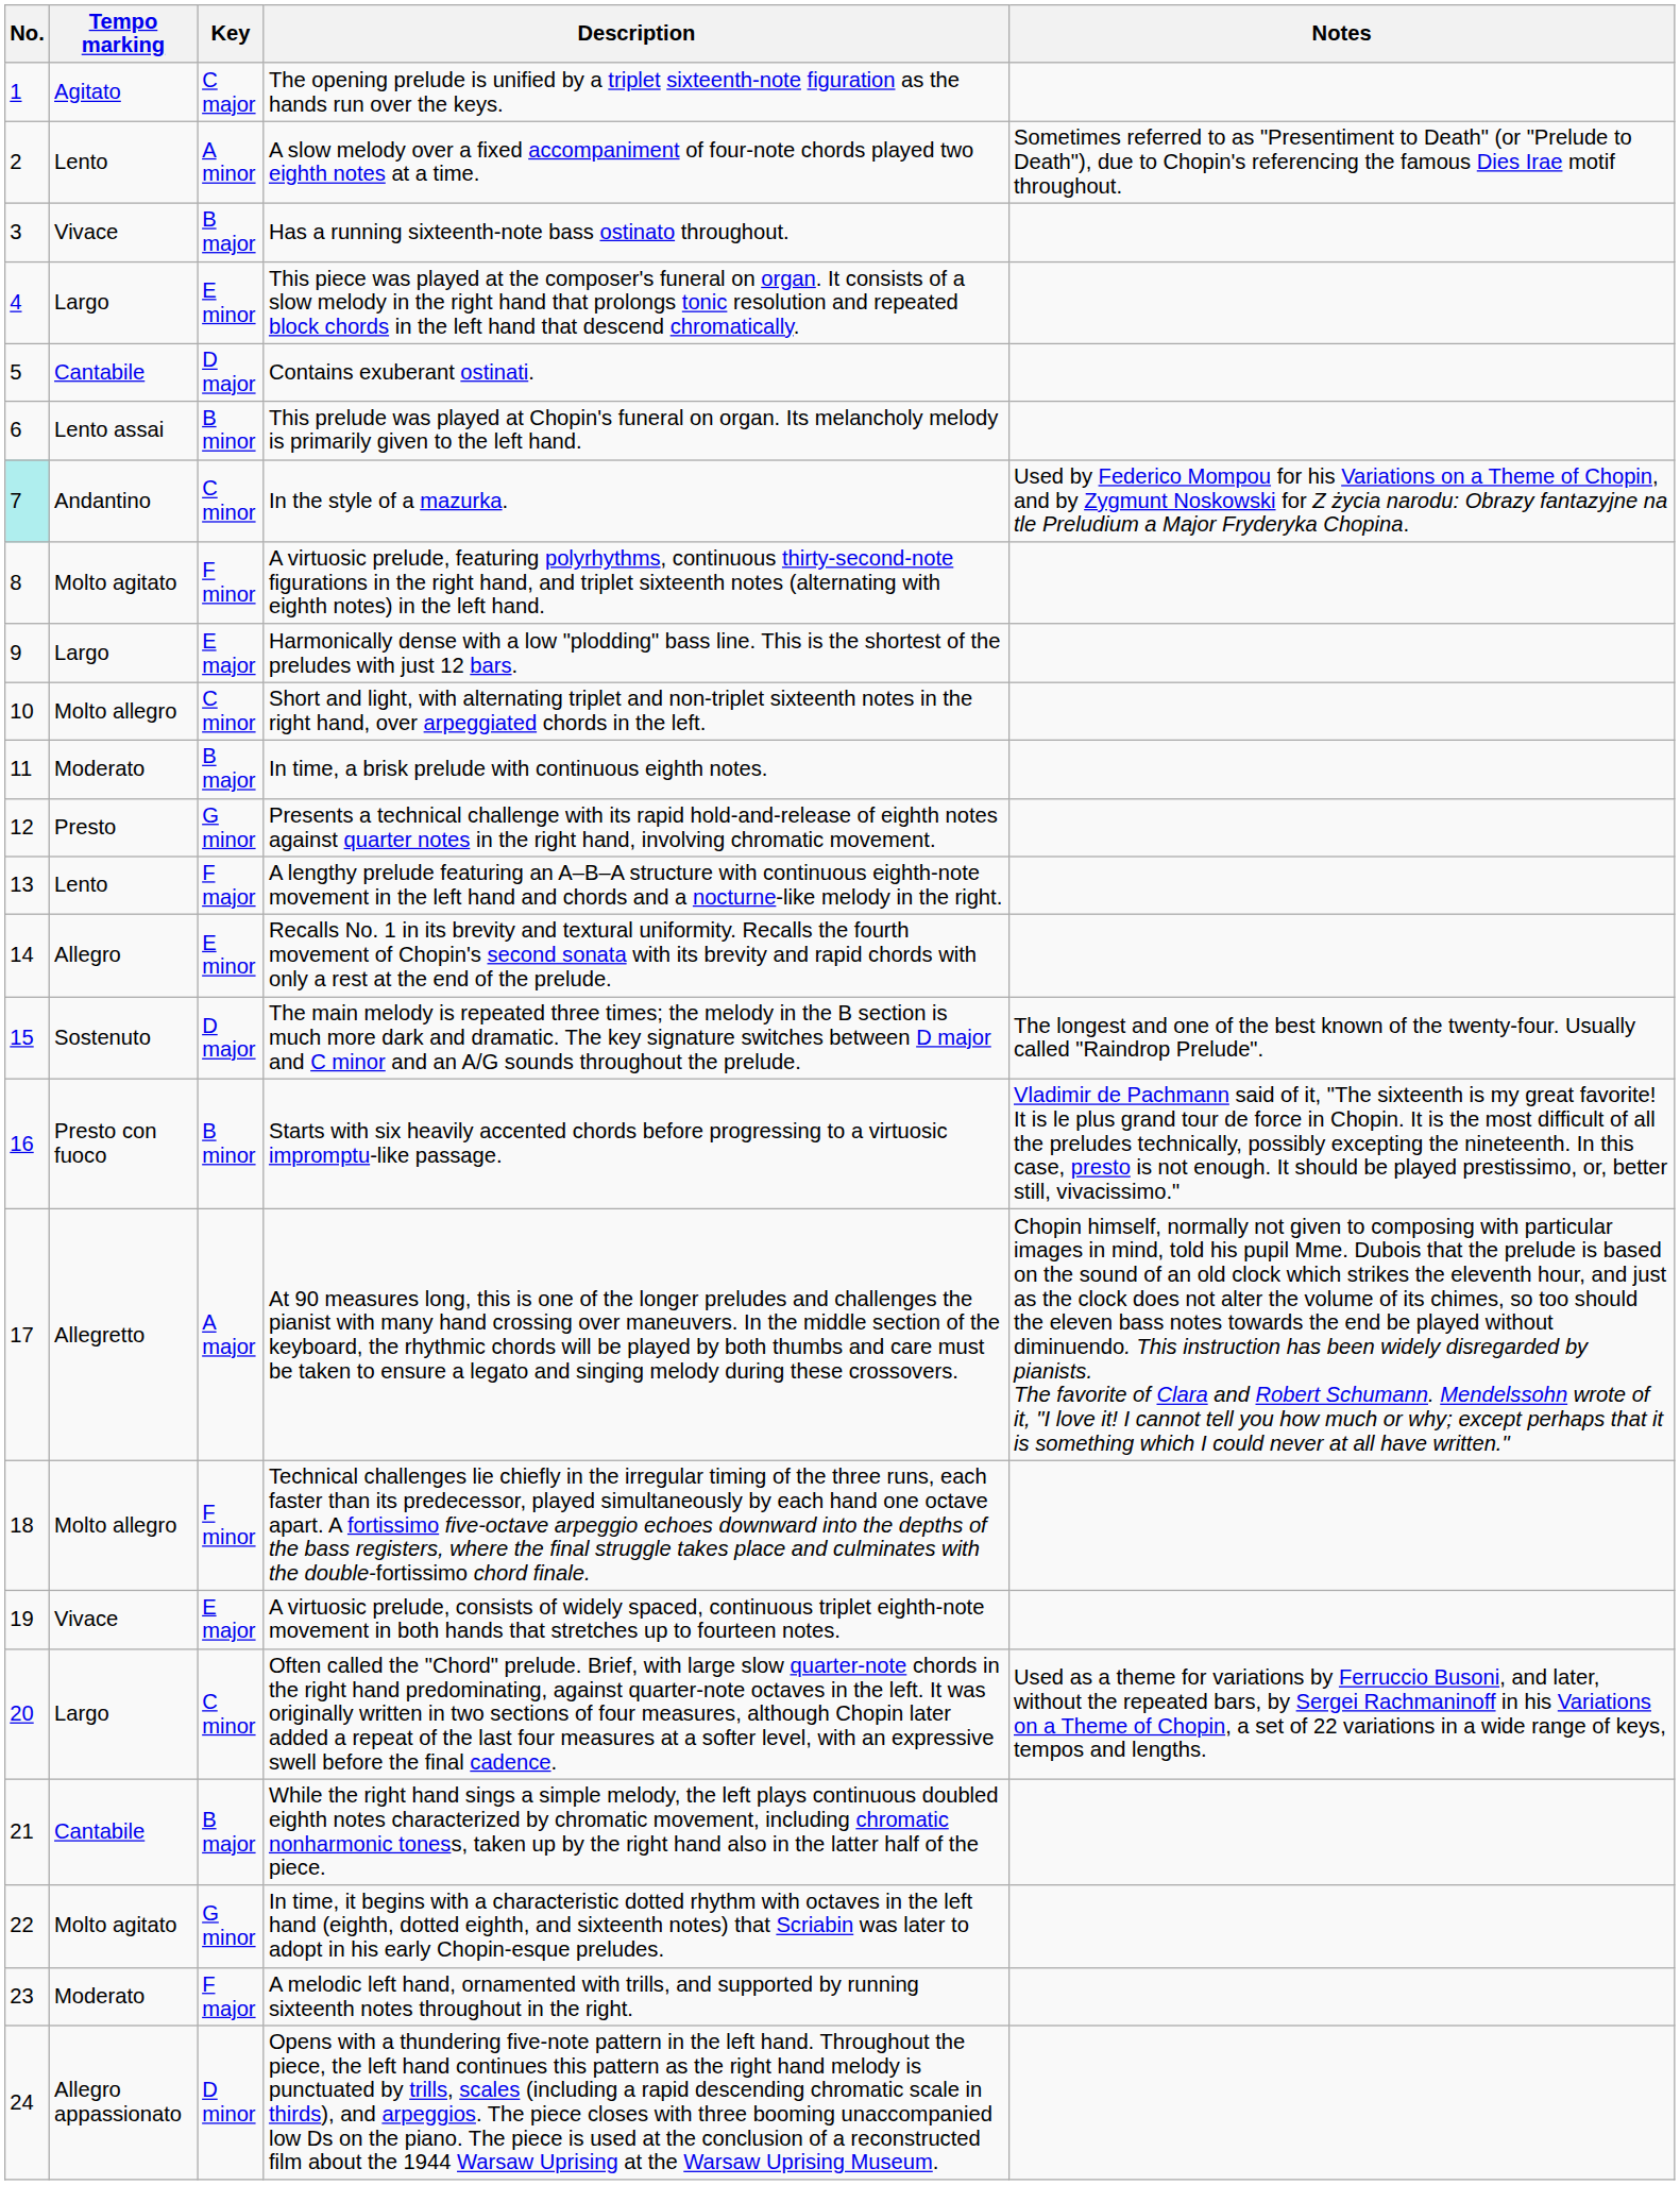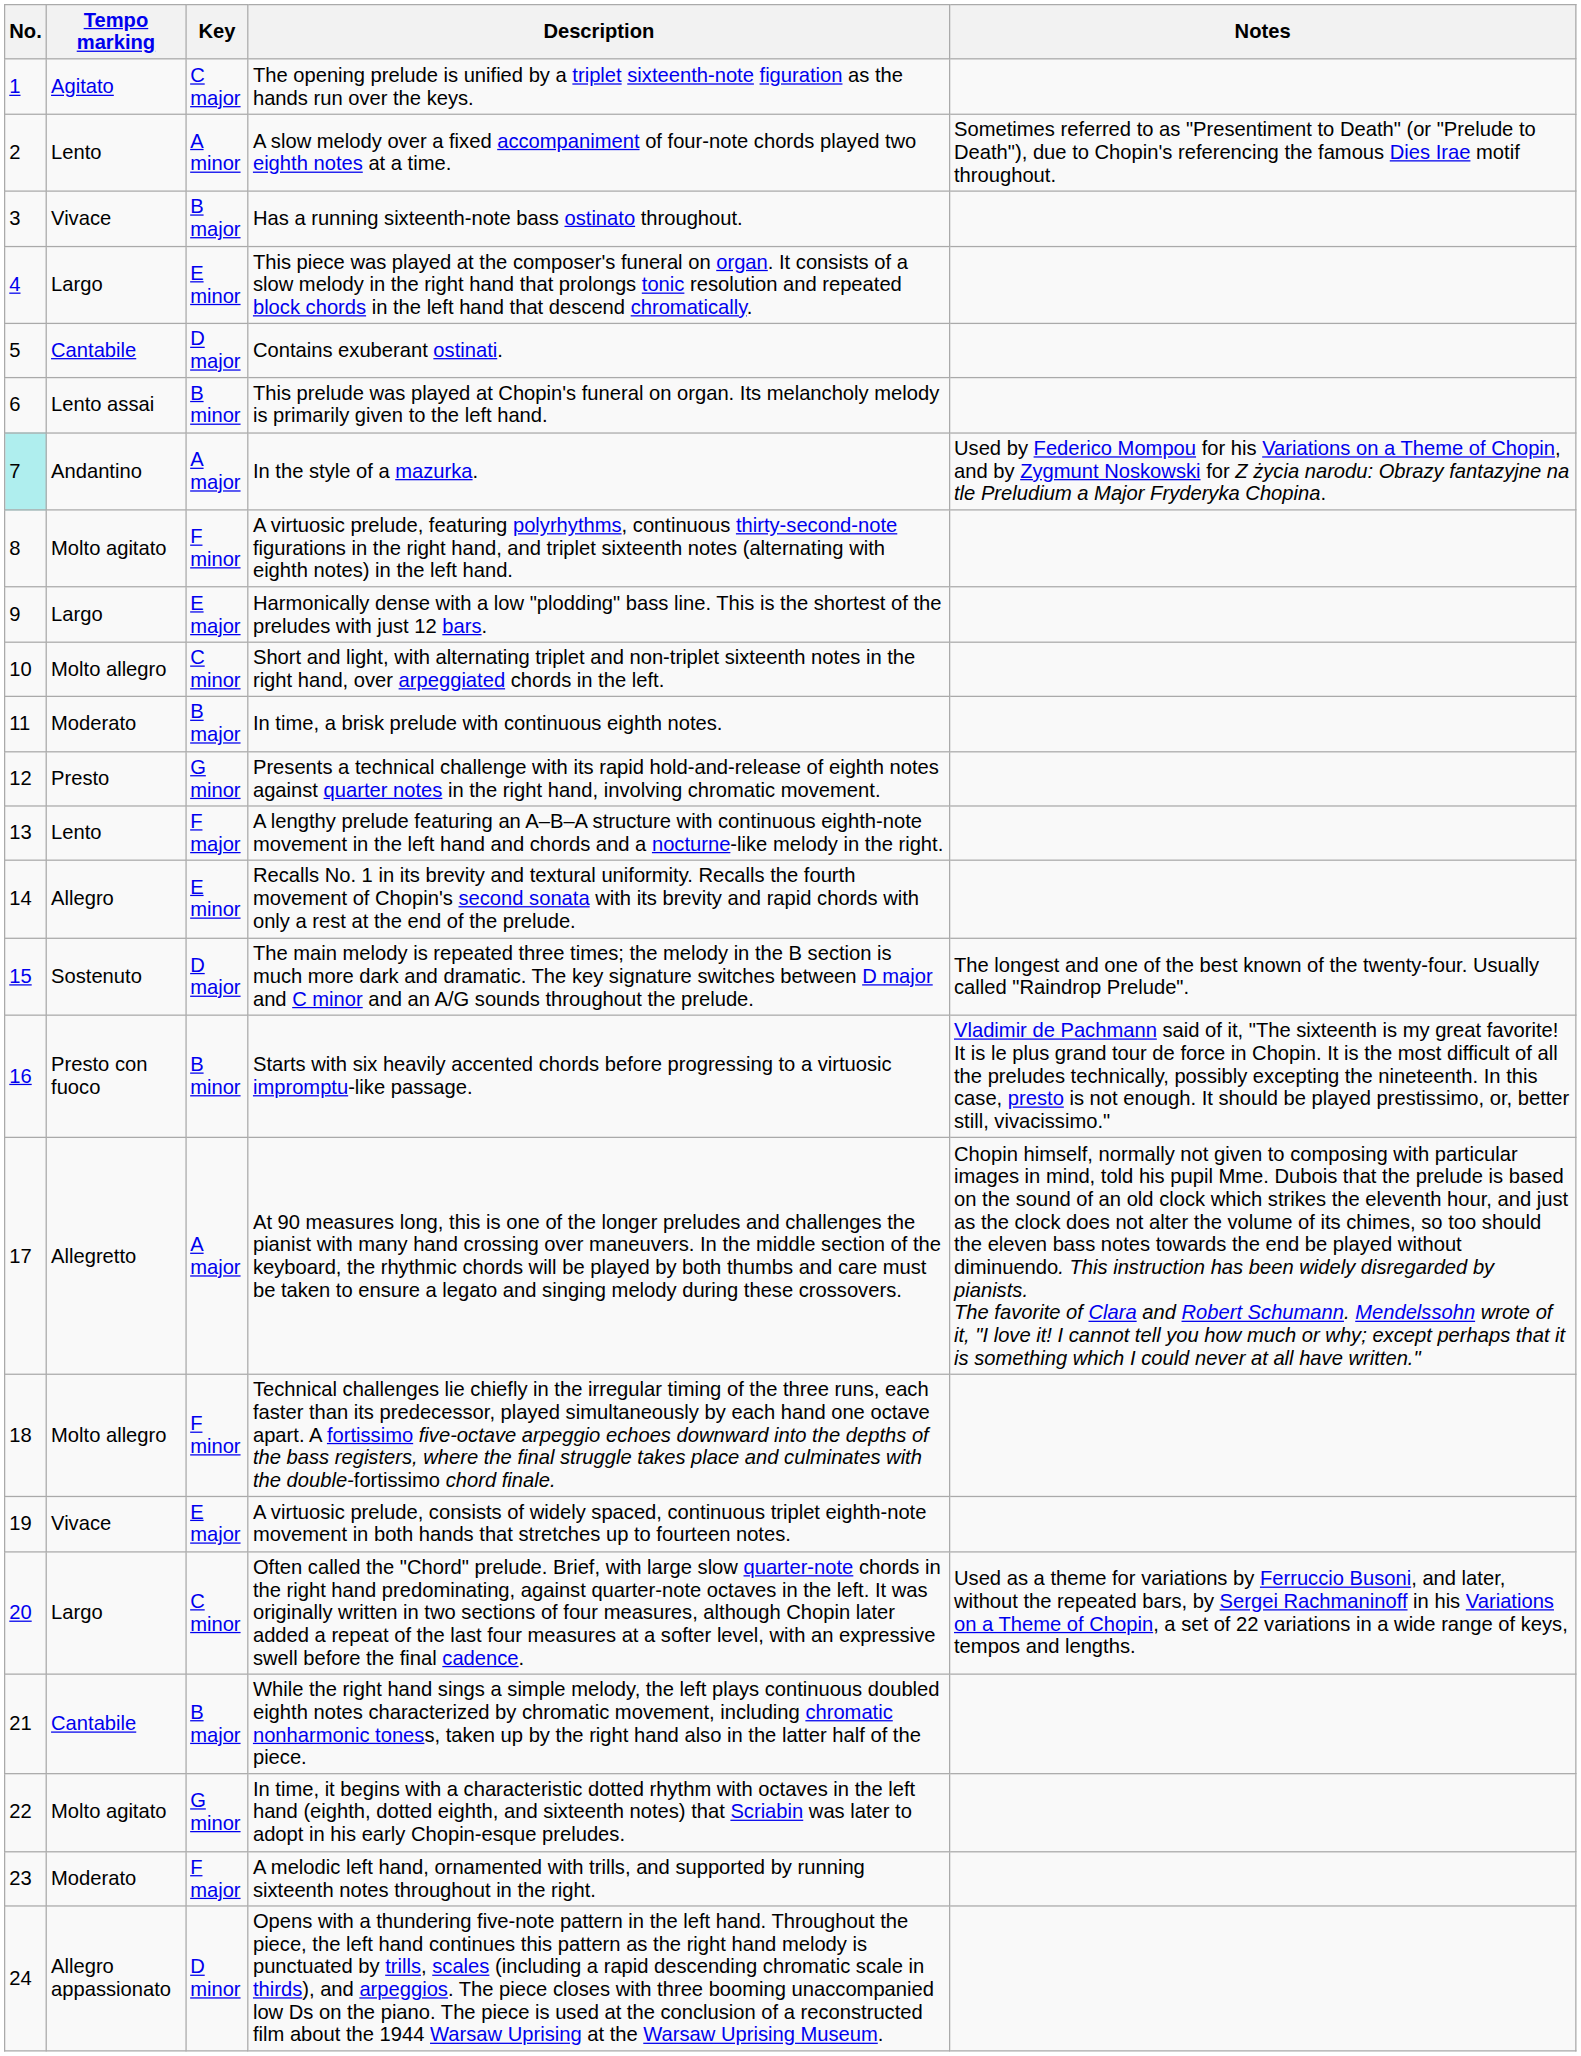In the style of a mazurka. | Key: C minor -> A major
